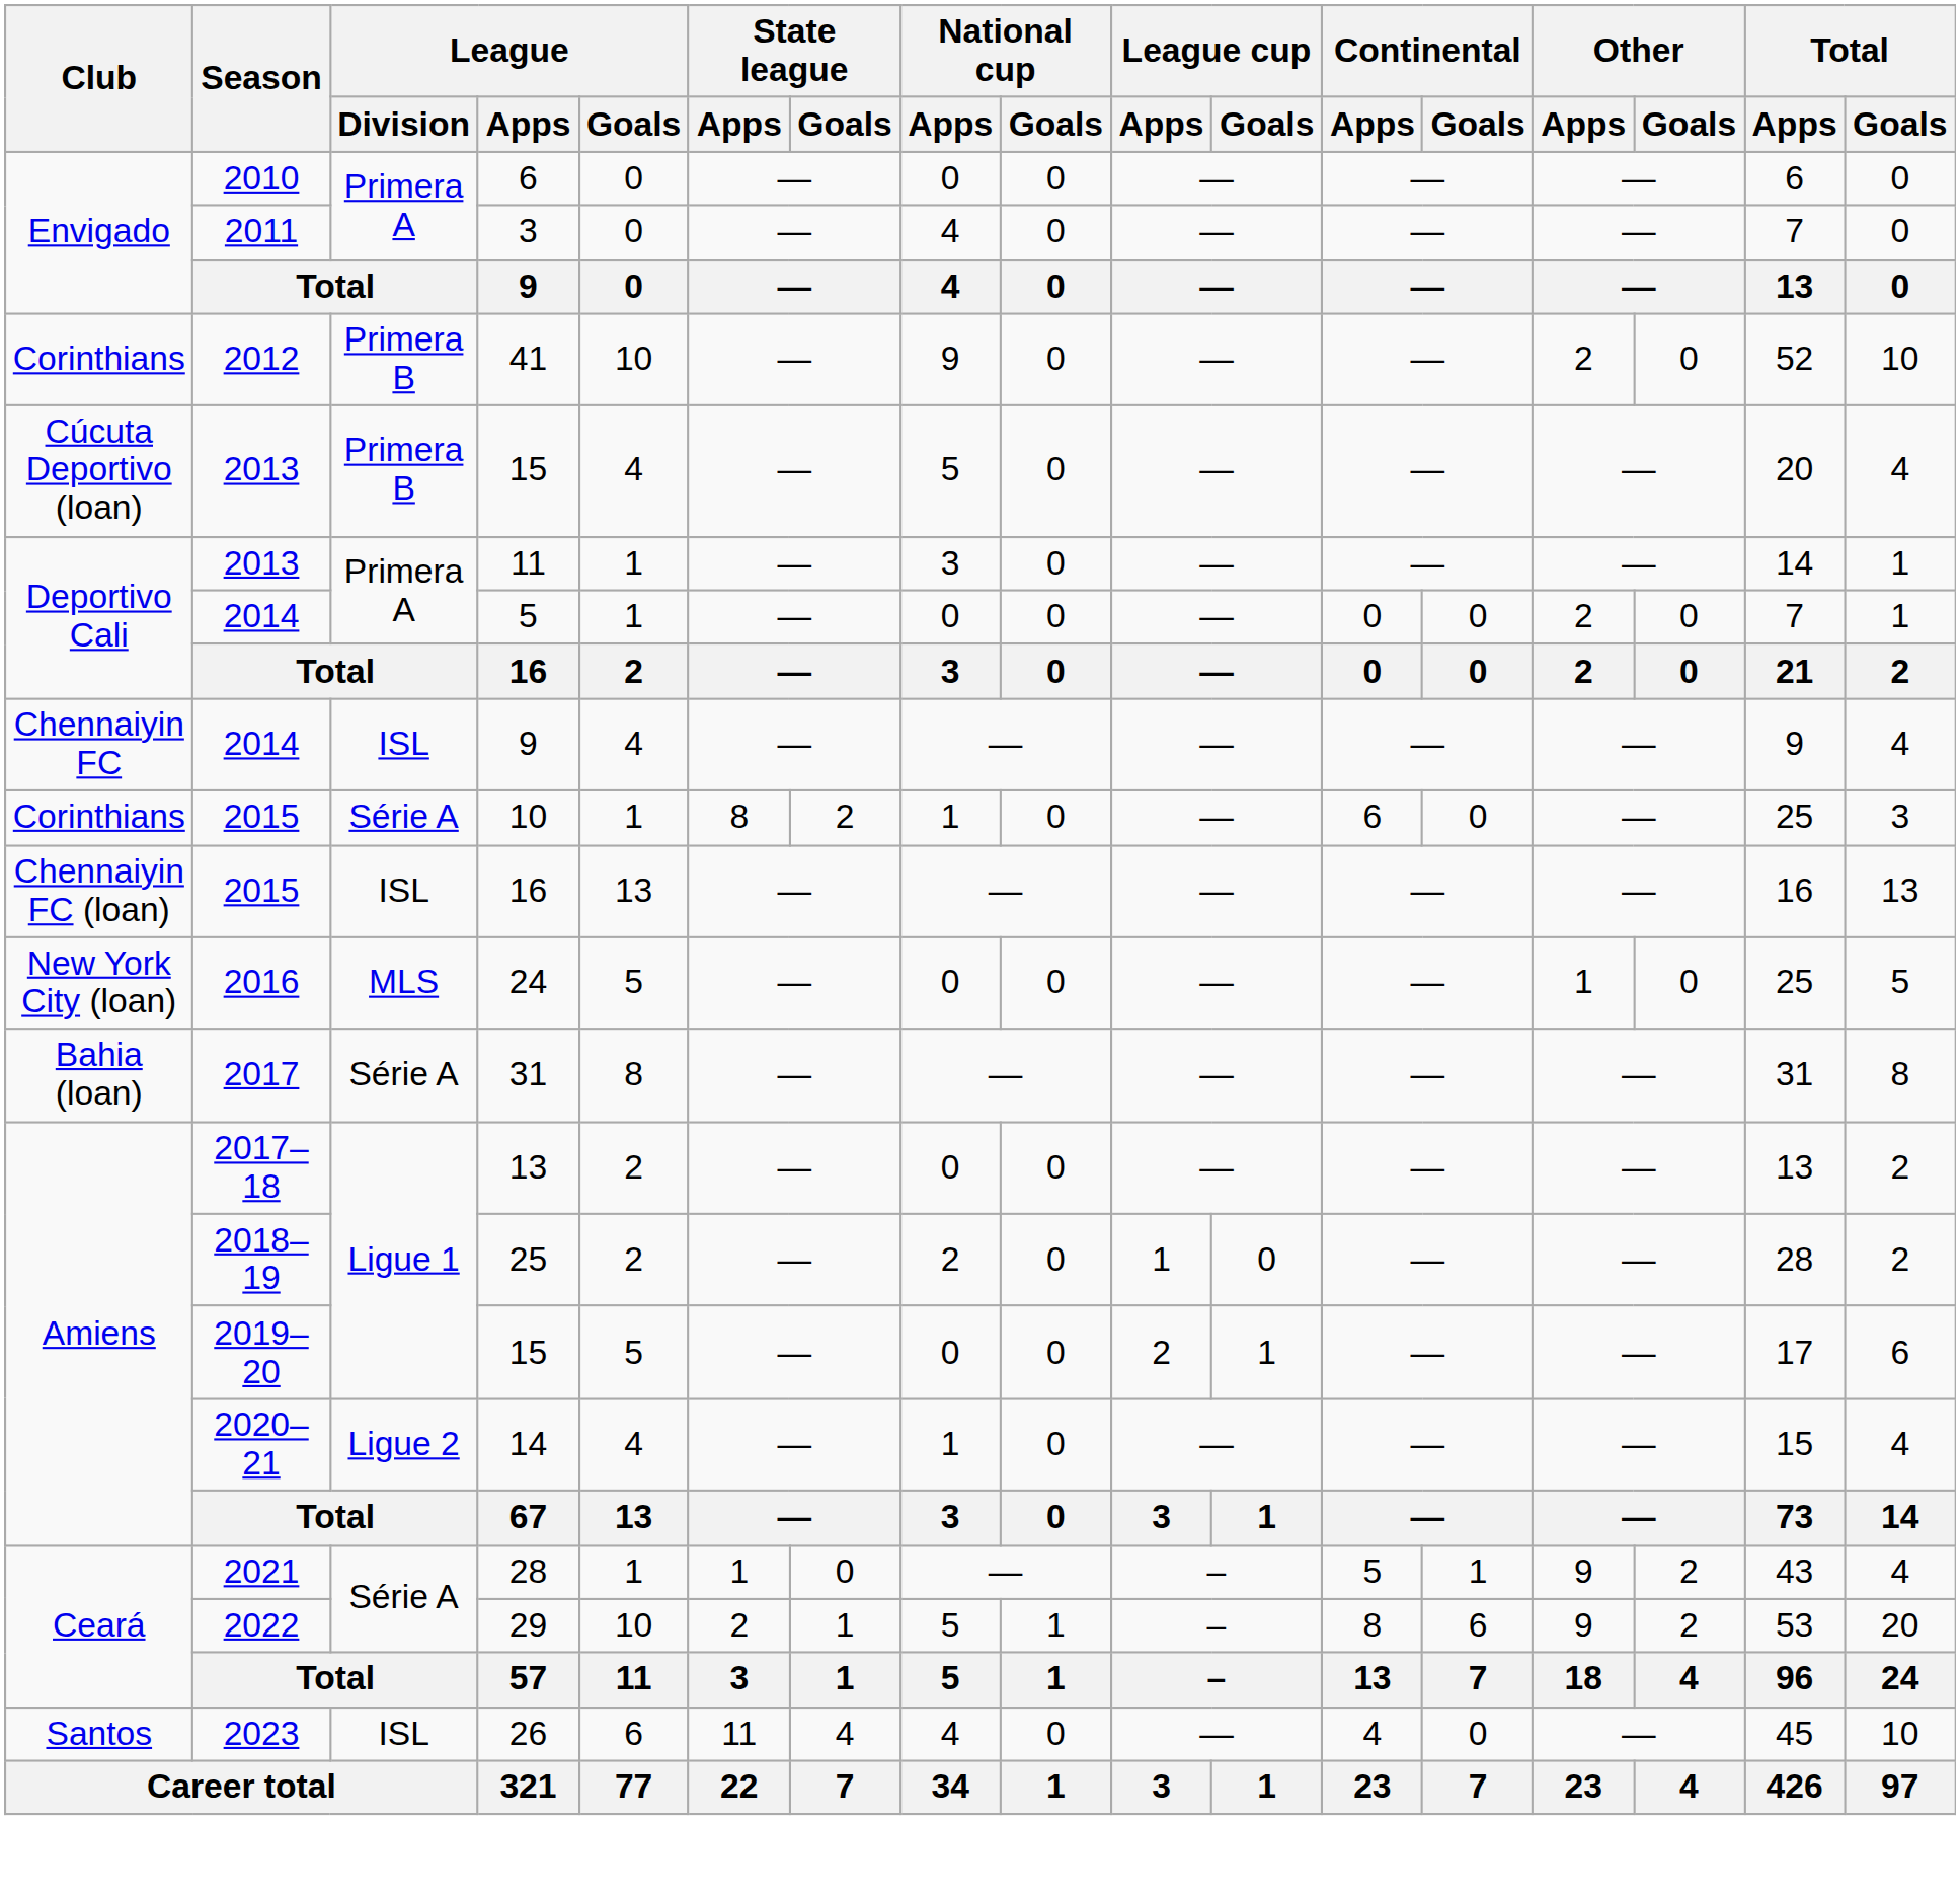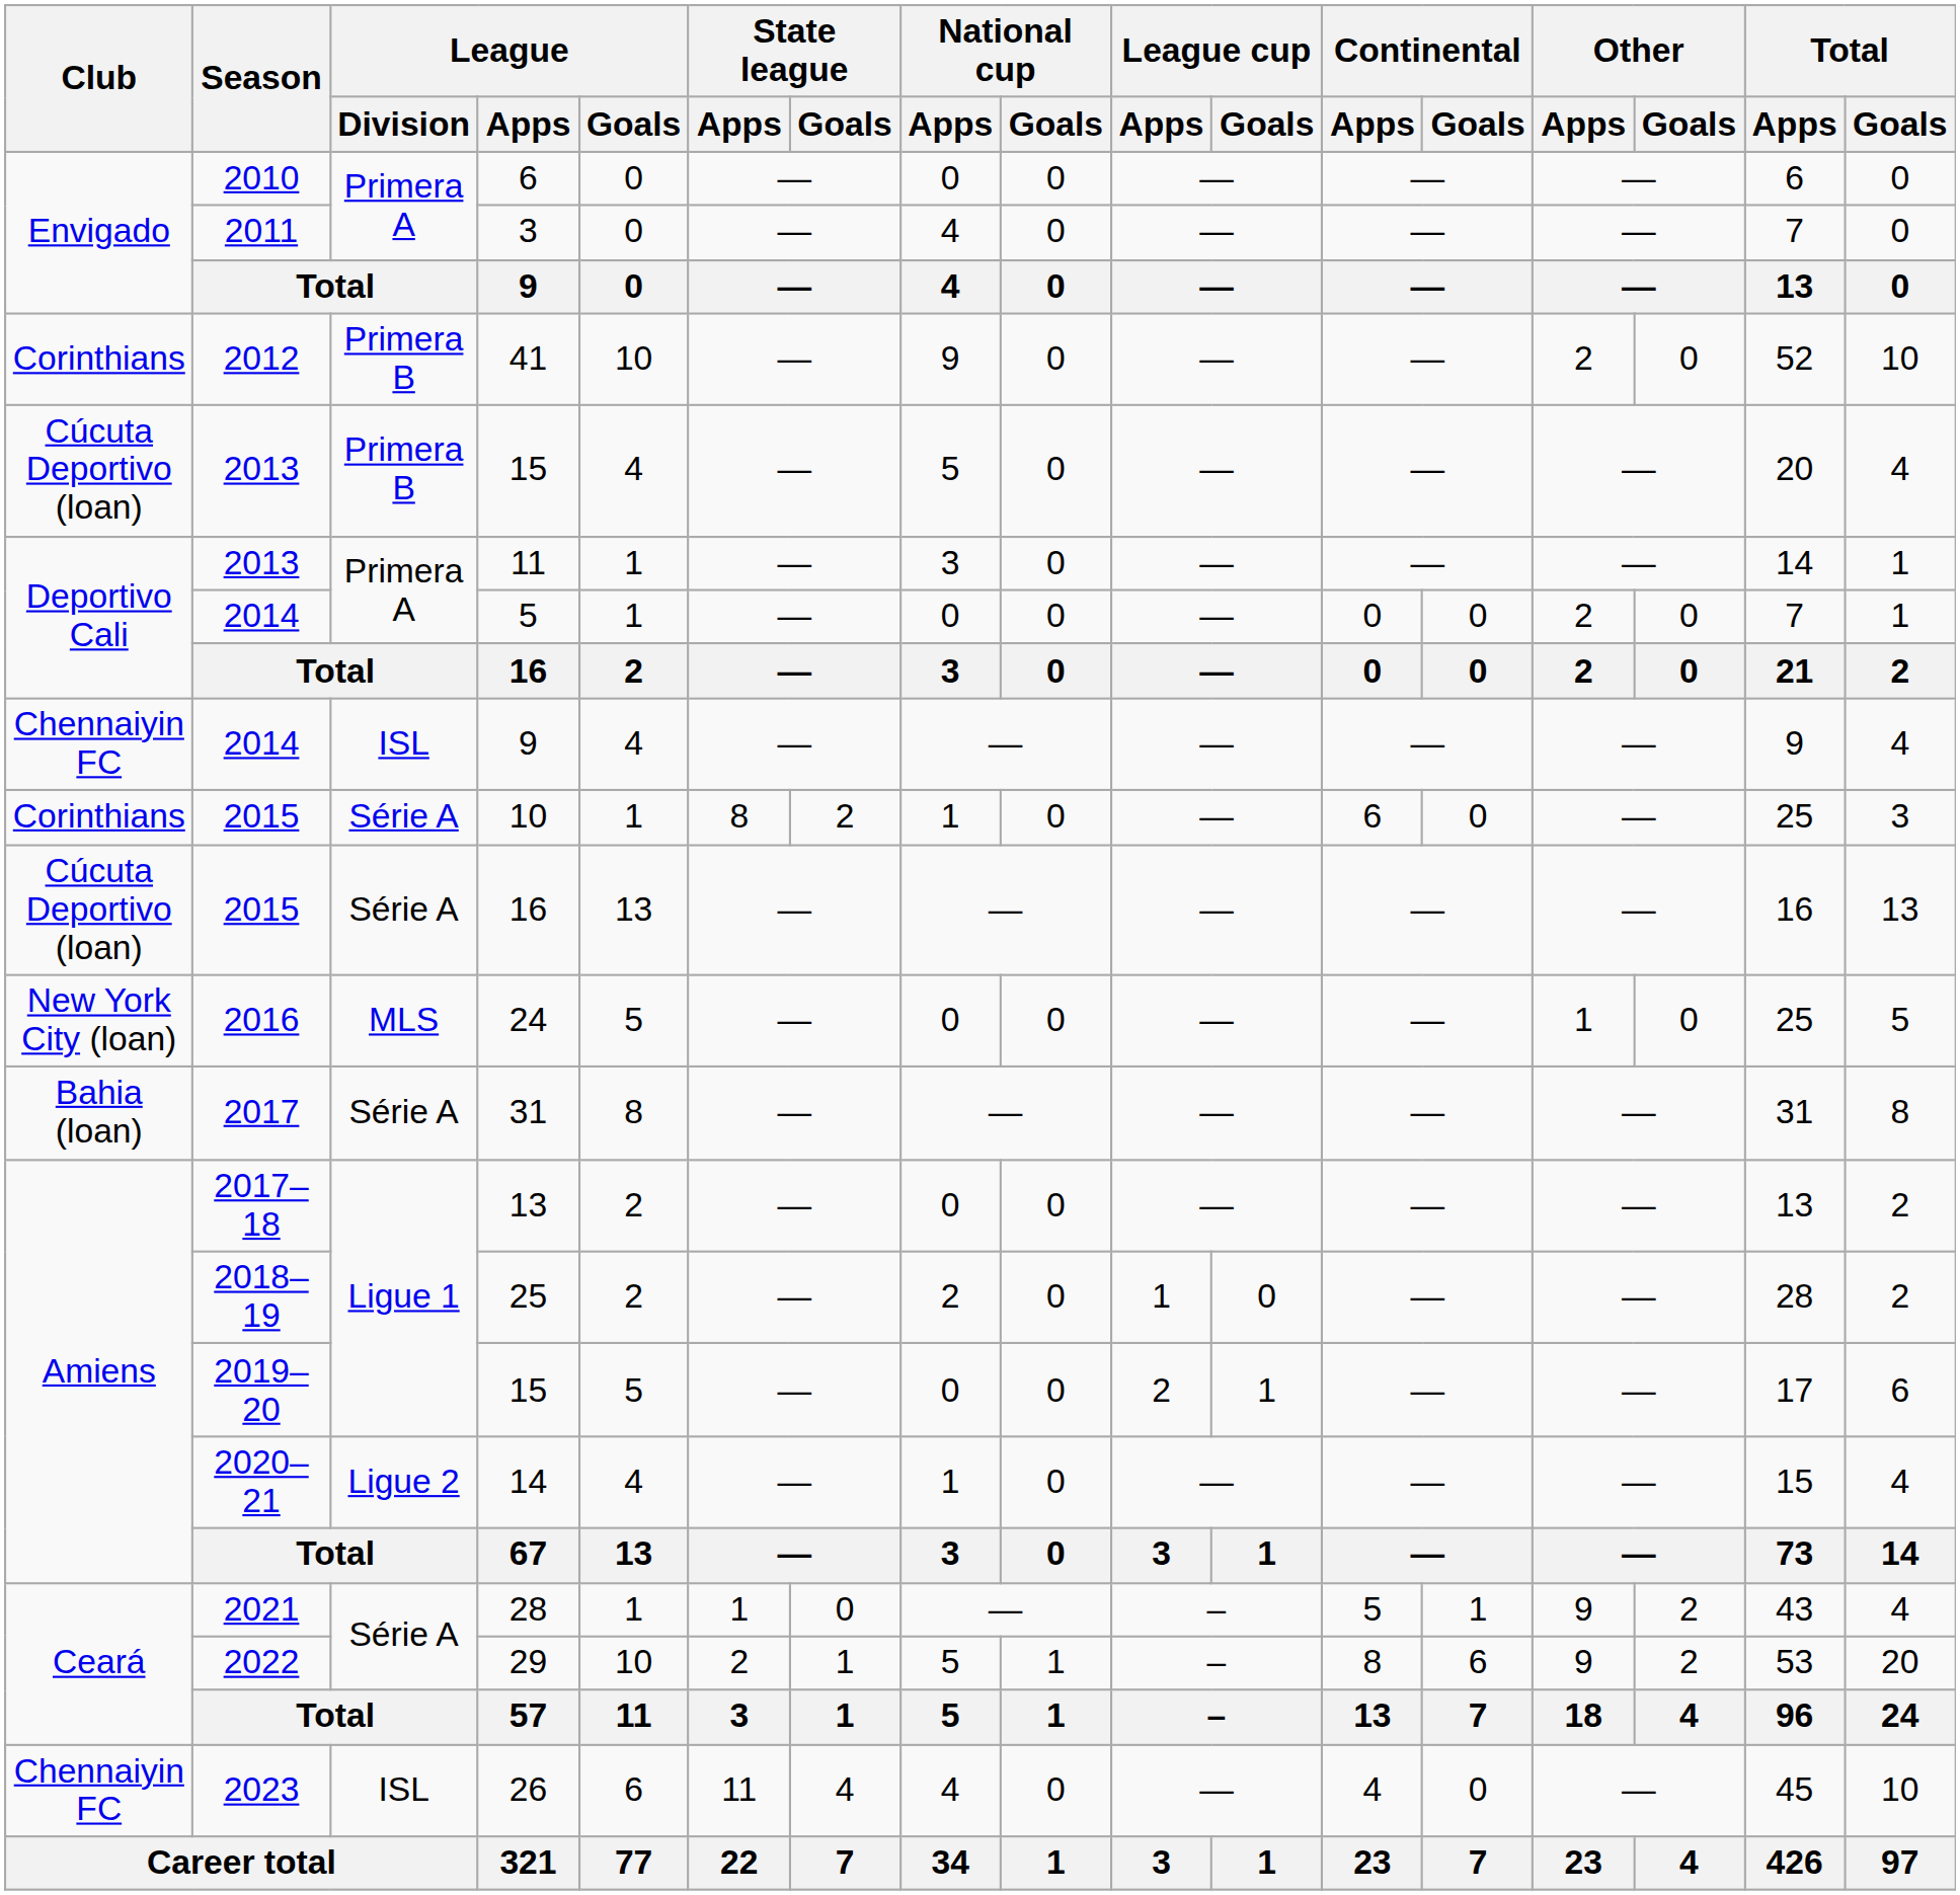2015 / 16 | Club: Chennaiyin FC (loan) -> Cúcuta Deportivo (loan)
2015 / 16 | League / Division: ISL -> Série A
26 | Club: Santos -> Chennaiyin FC
